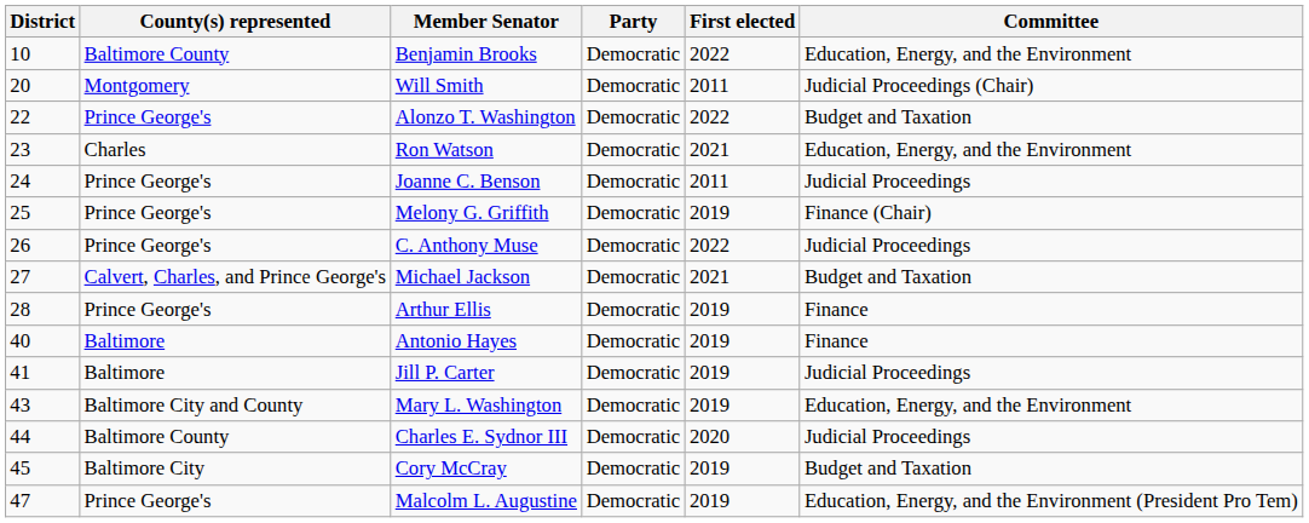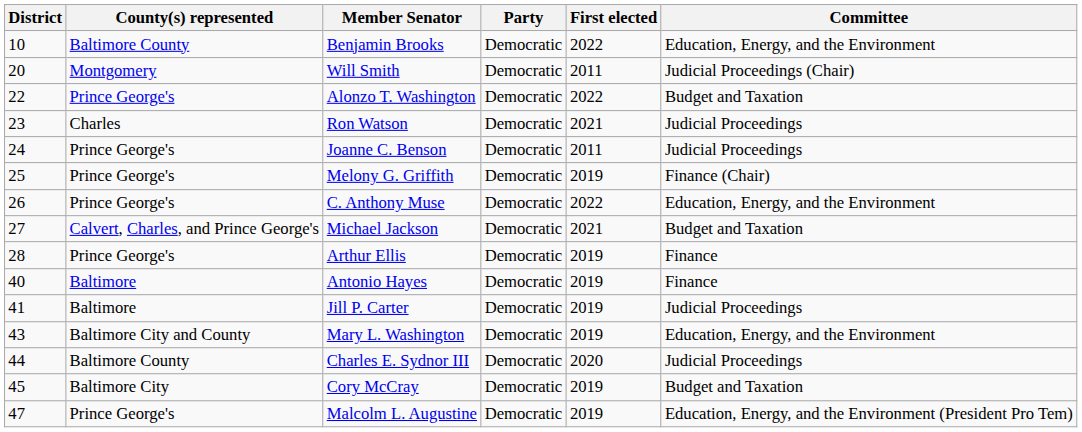Ron Watson | Committee: Education, Energy, and the Environment -> Judicial Proceedings
C. Anthony Muse | Committee: Judicial Proceedings -> Education, Energy, and the Environment
